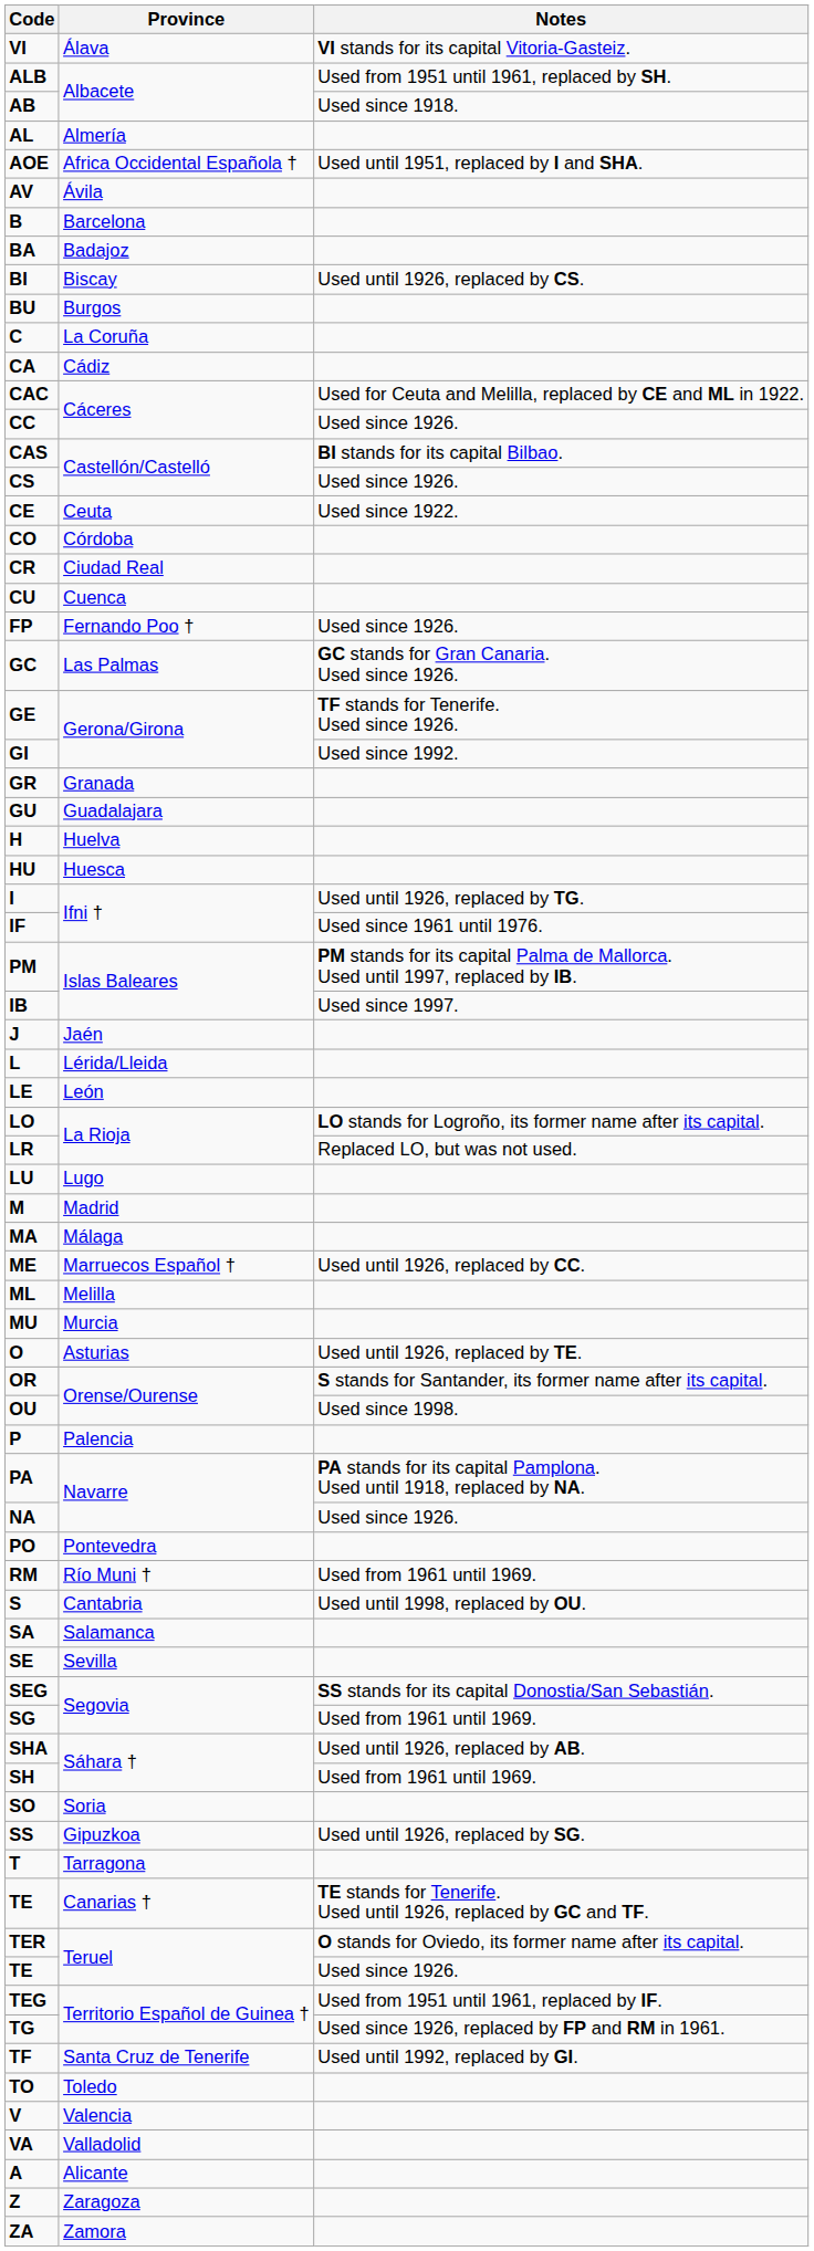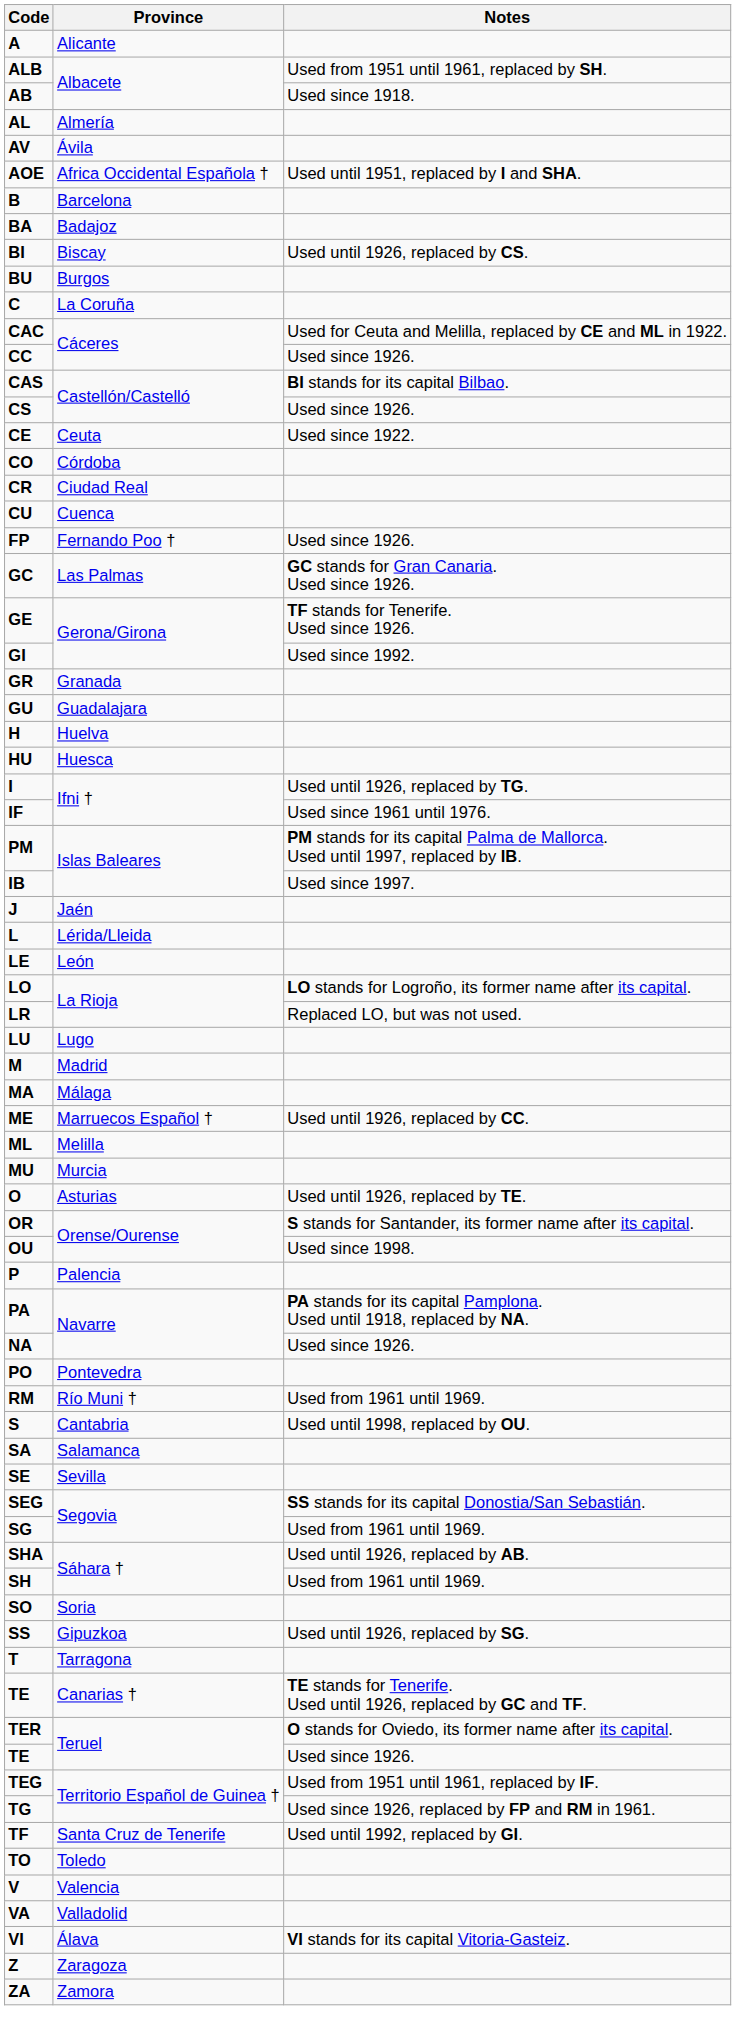rows swapped: A <-> VI
rows swapped: AOE <-> AV
- row: CA | Cádiz
